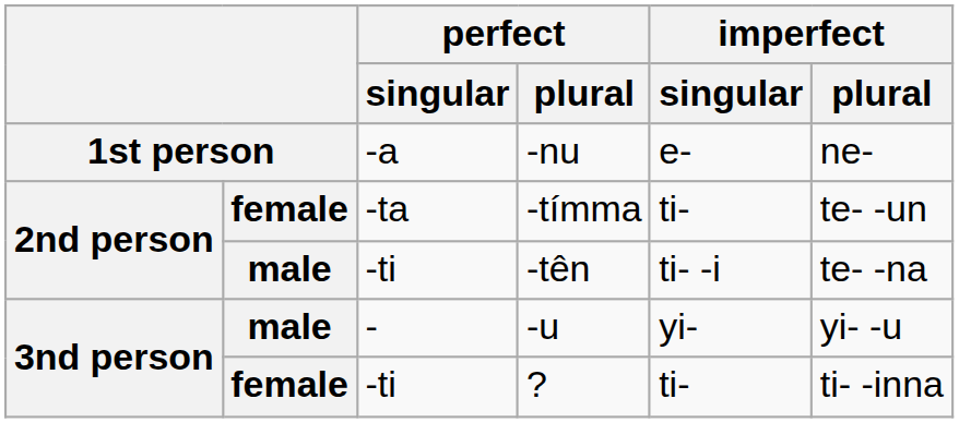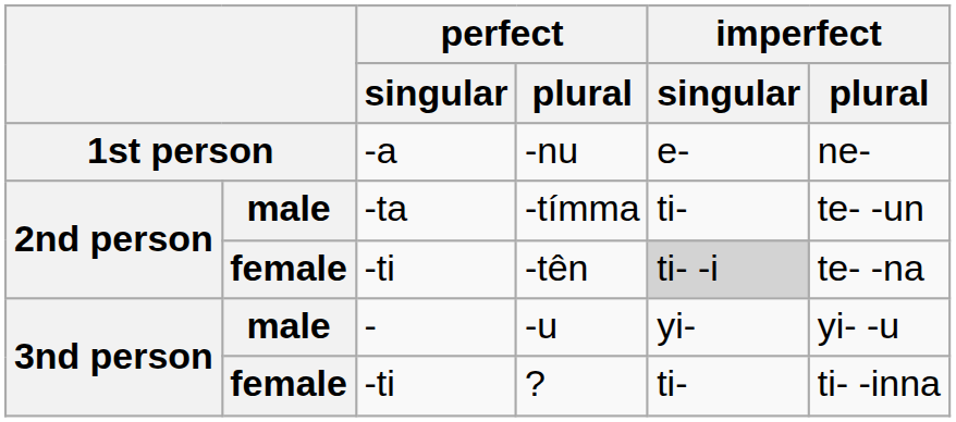-tímma | column 2: female -> male
-tên | column 2: male -> female
-tên | imperfect / singular: no background -> lightgrey background
